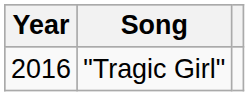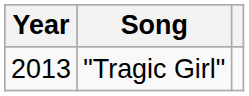"Tragic Girl" | Year: 2016 -> 2013
